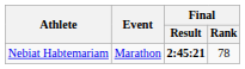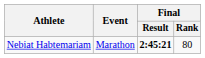Nebiat Habtemariam | Final / Rank: 78 -> 80
